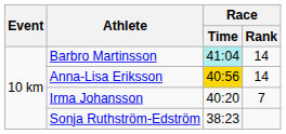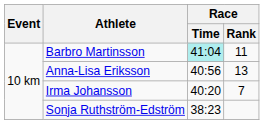Barbro Martinsson | Race / Rank: 14 -> 11
Anna-Lisa Eriksson | Race / Time: gold background -> no background
Anna-Lisa Eriksson | Race / Rank: 14 -> 13
